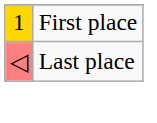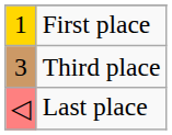+ row: 3 | Third place
